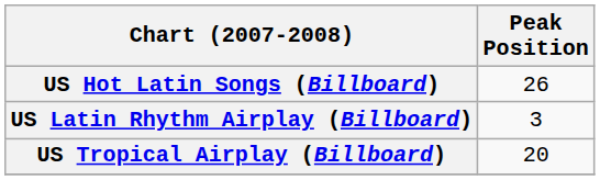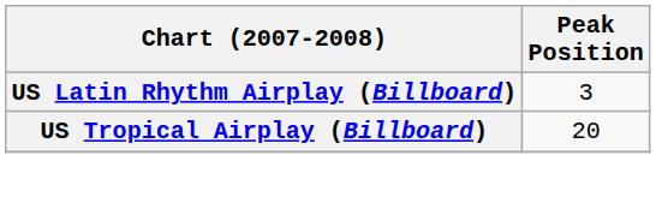- row: US Hot Latin Songs (Billboard) | 26
